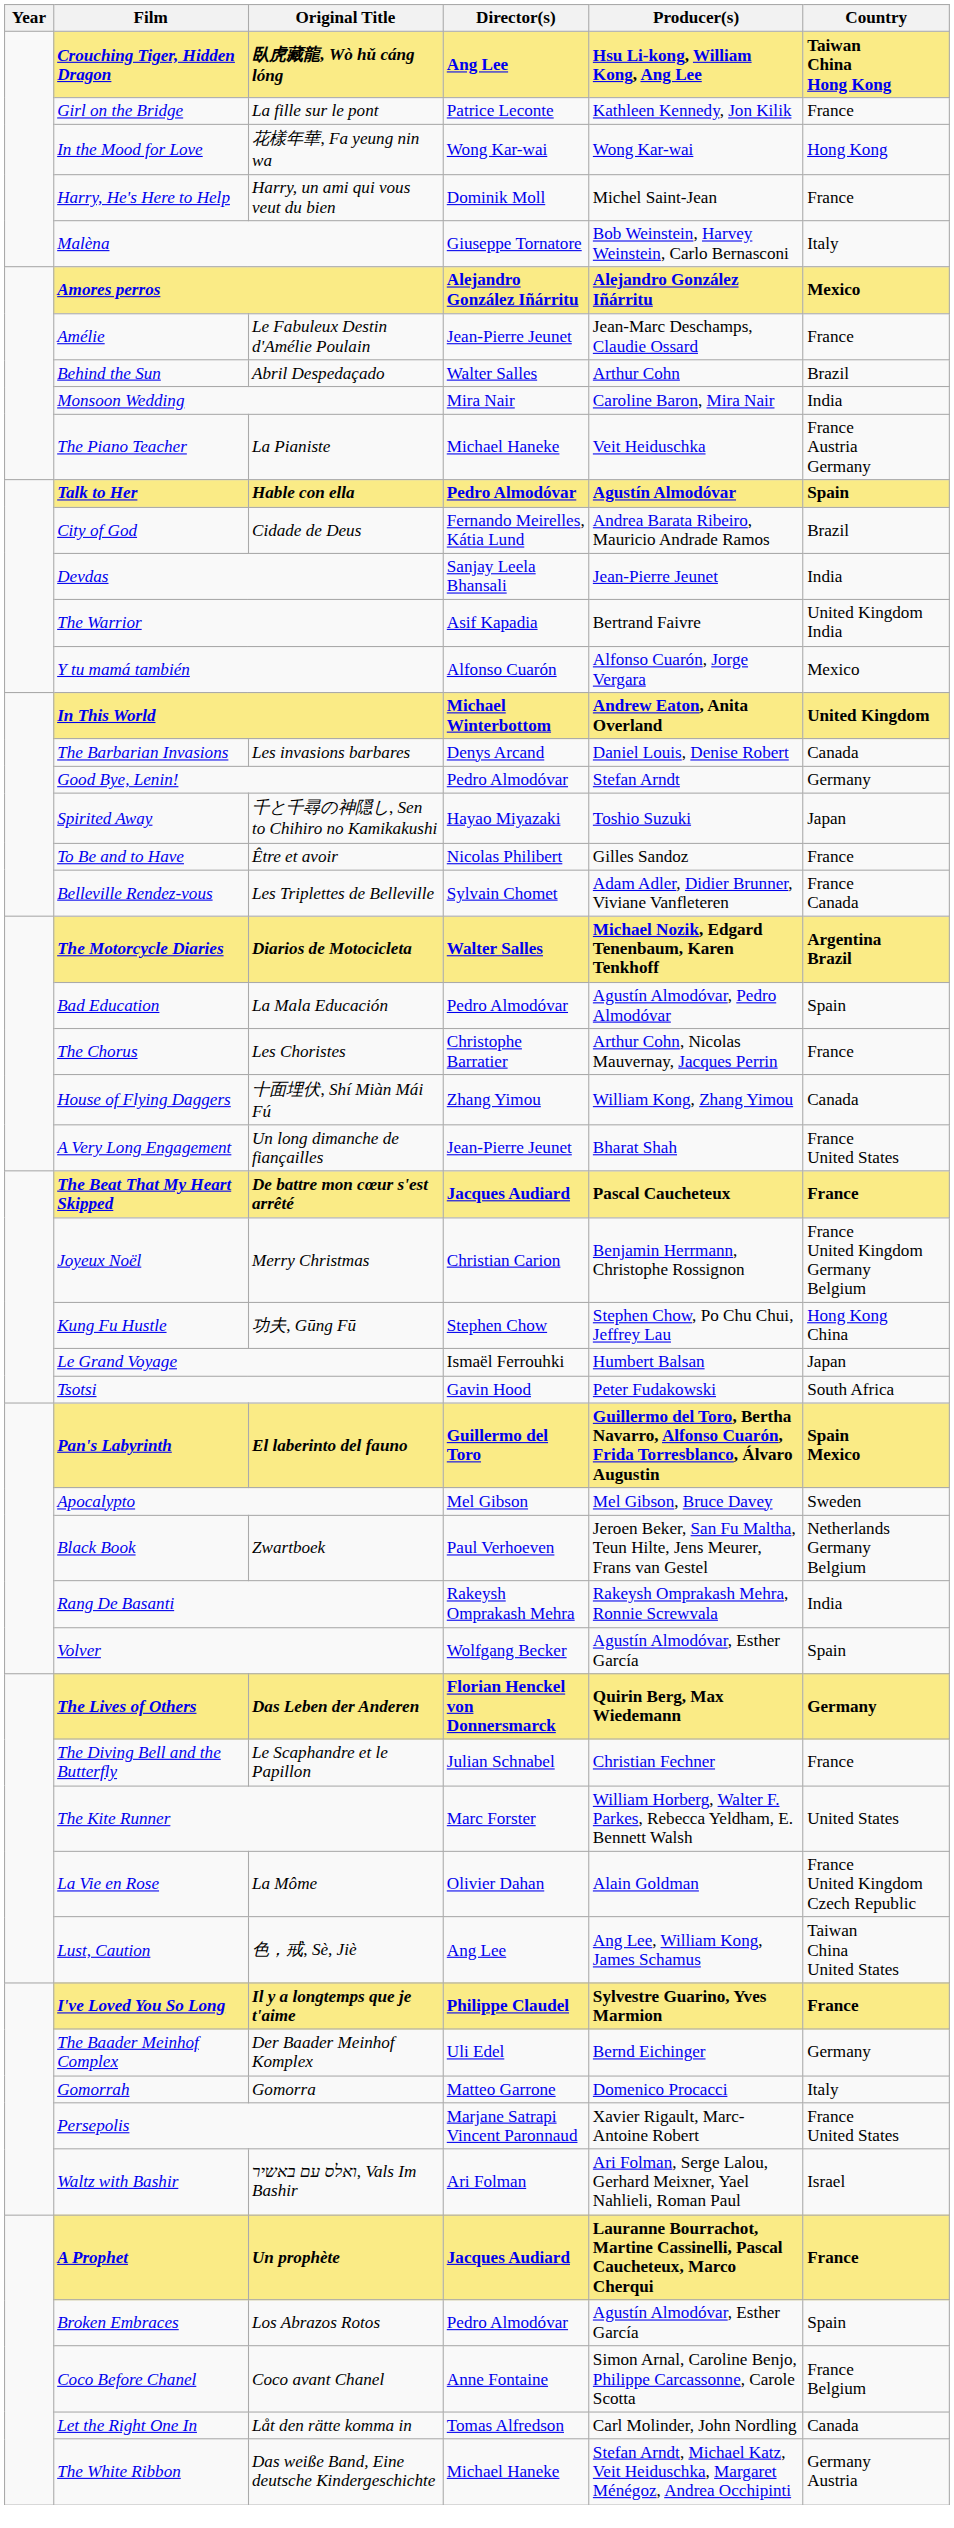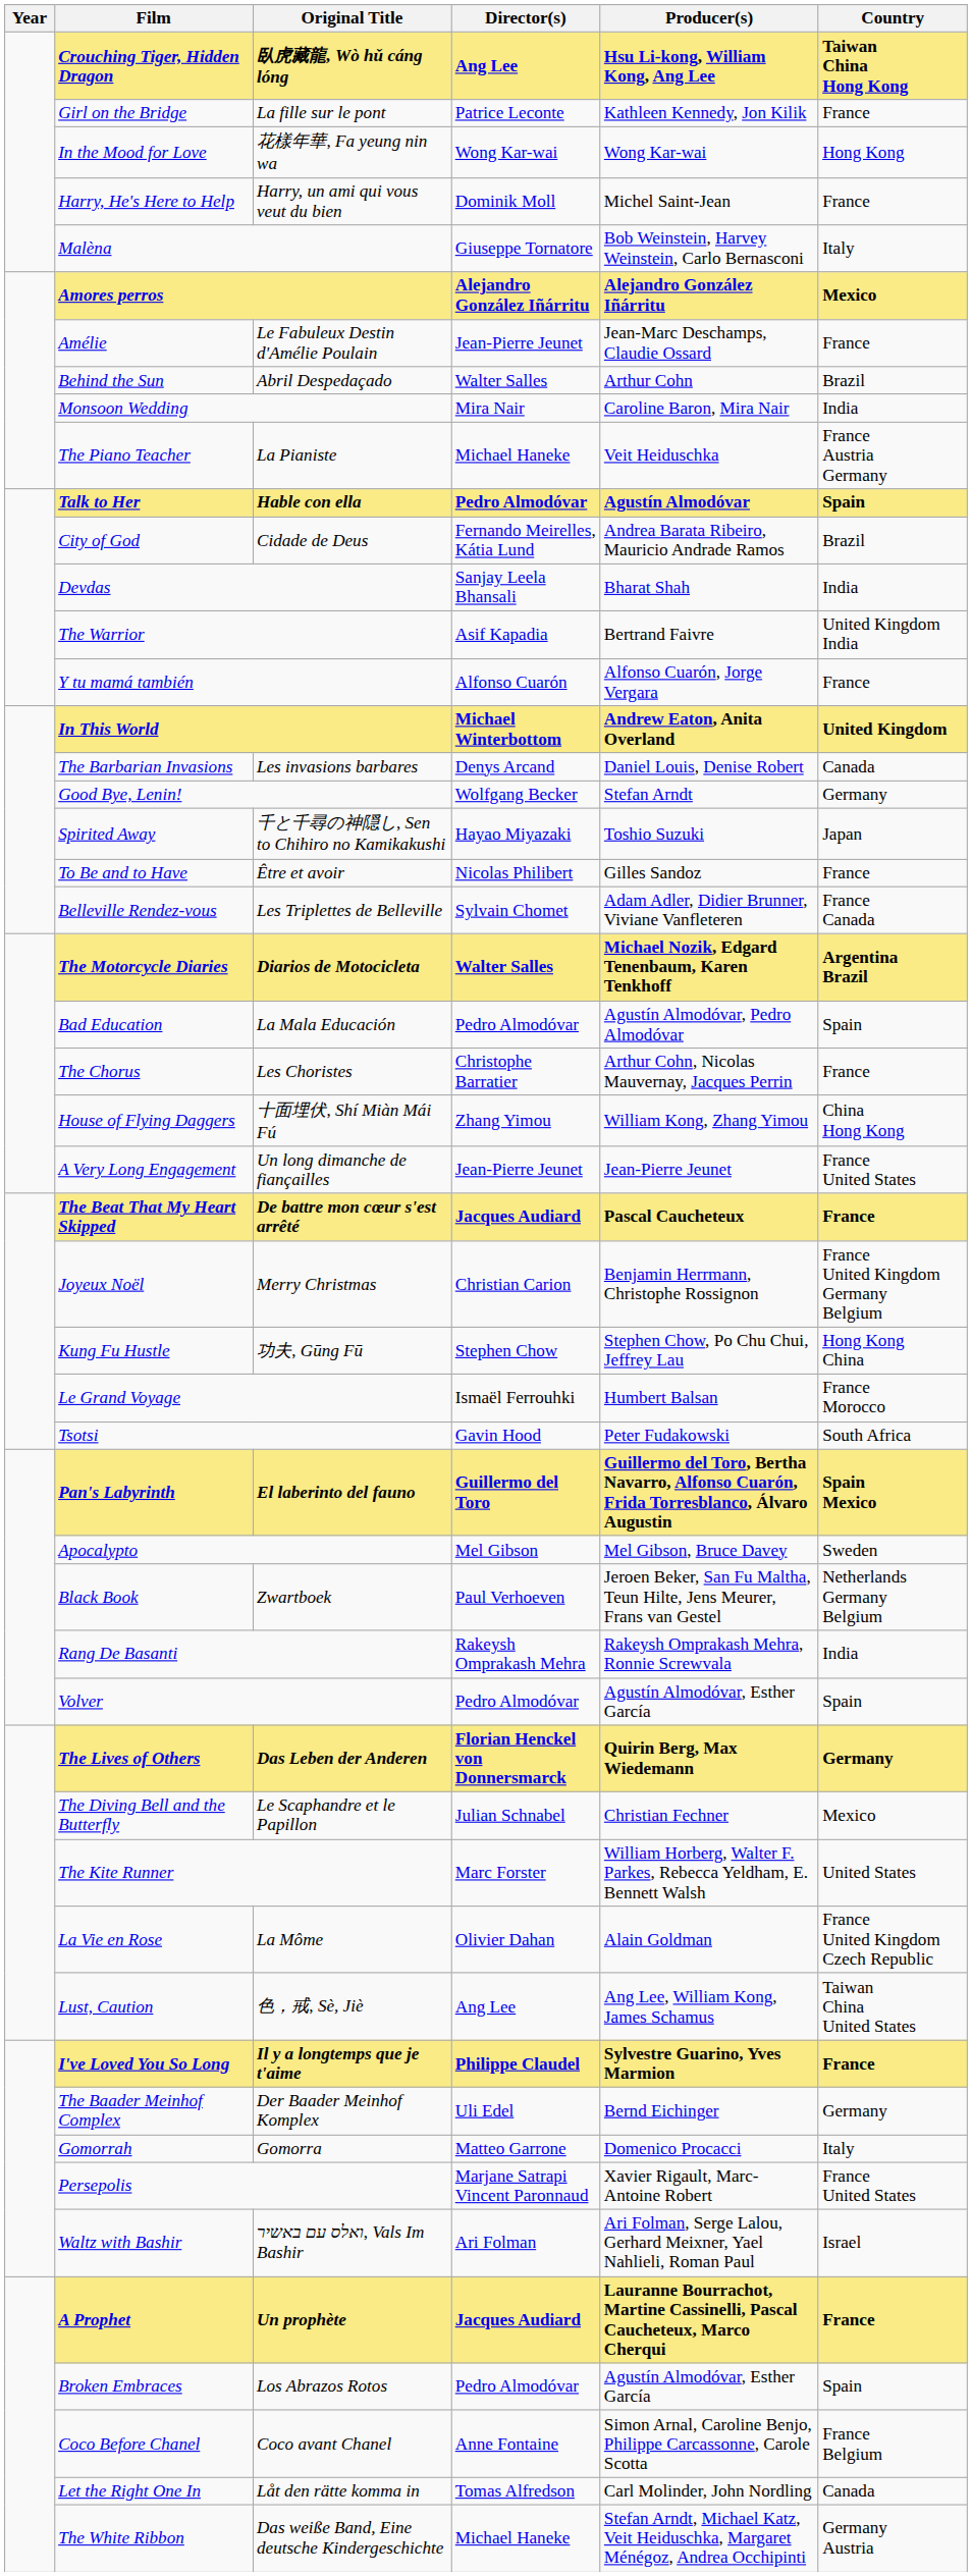Devdas | Producer(s): Jean-Pierre Jeunet -> Bharat Shah
Y tu mamá también | Country: Mexico -> France
Good Bye, Lenin! | Director(s): Pedro Almodóvar -> Wolfgang Becker
House of Flying Daggers | Country: Canada -> China Hong Kong
A Very Long Engagement | Producer(s): Bharat Shah -> Jean-Pierre Jeunet
Le Grand Voyage | Country: Japan -> France Morocco
Volver | Director(s): Wolfgang Becker -> Pedro Almodóvar
The Diving Bell and the Butterfly | Country: France -> Mexico
